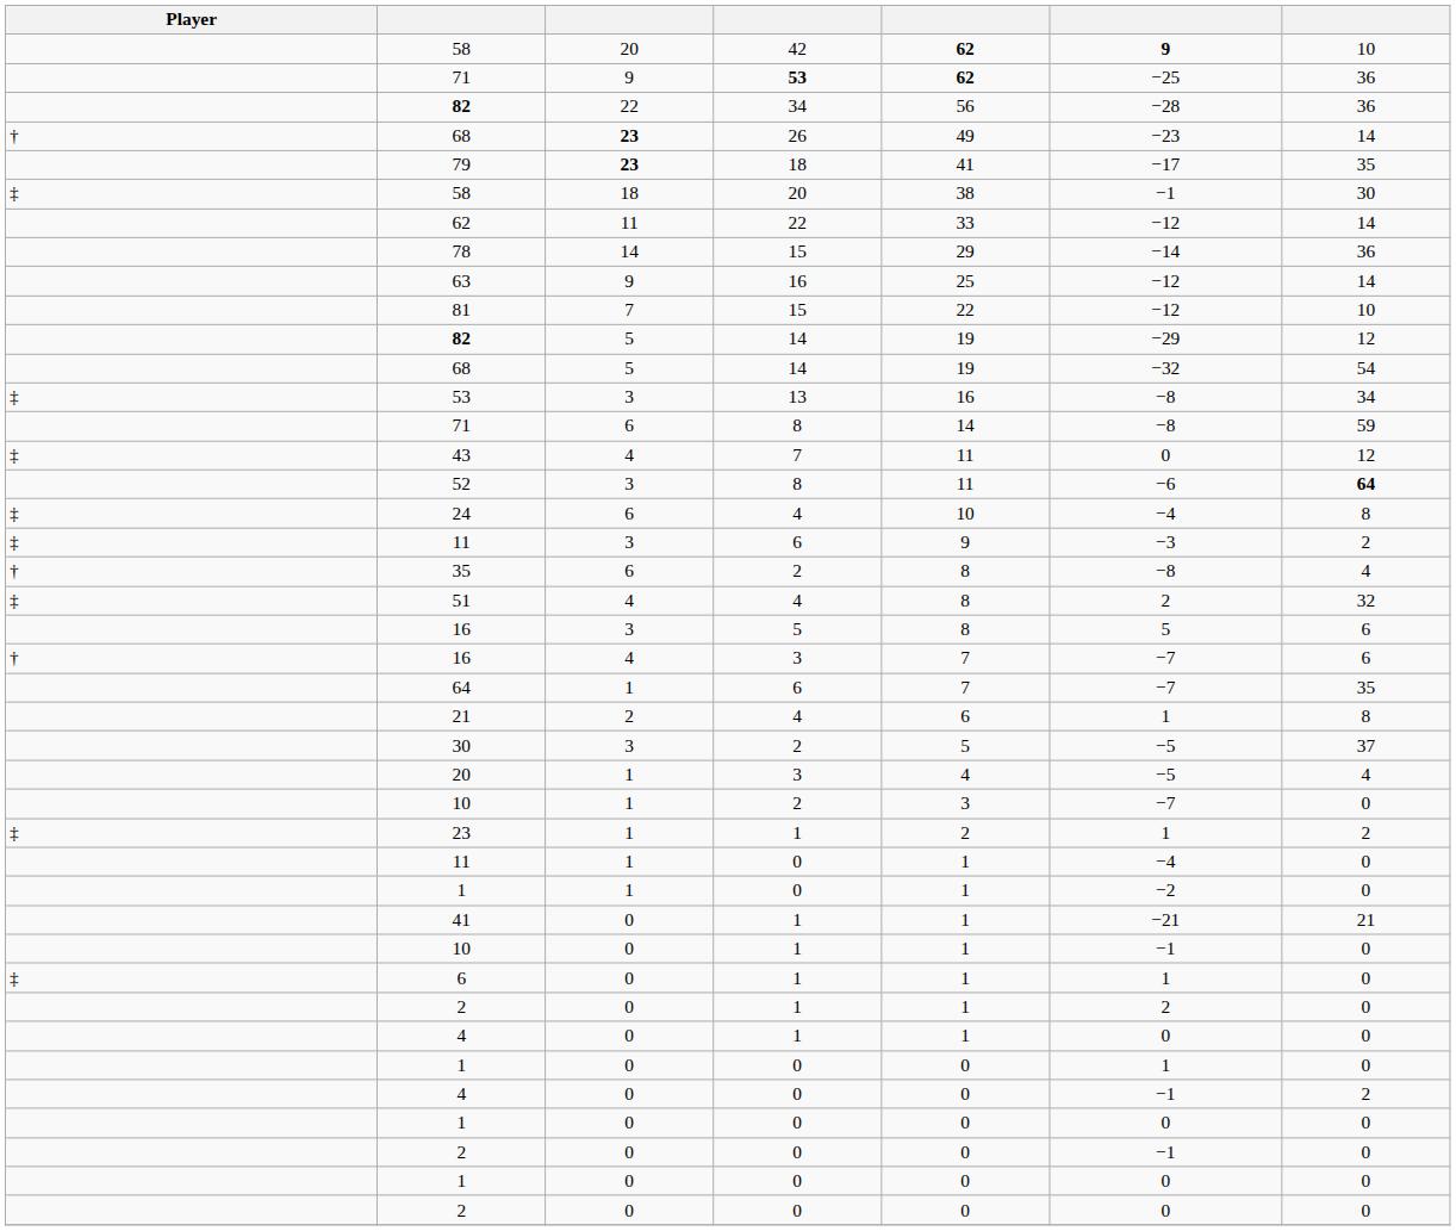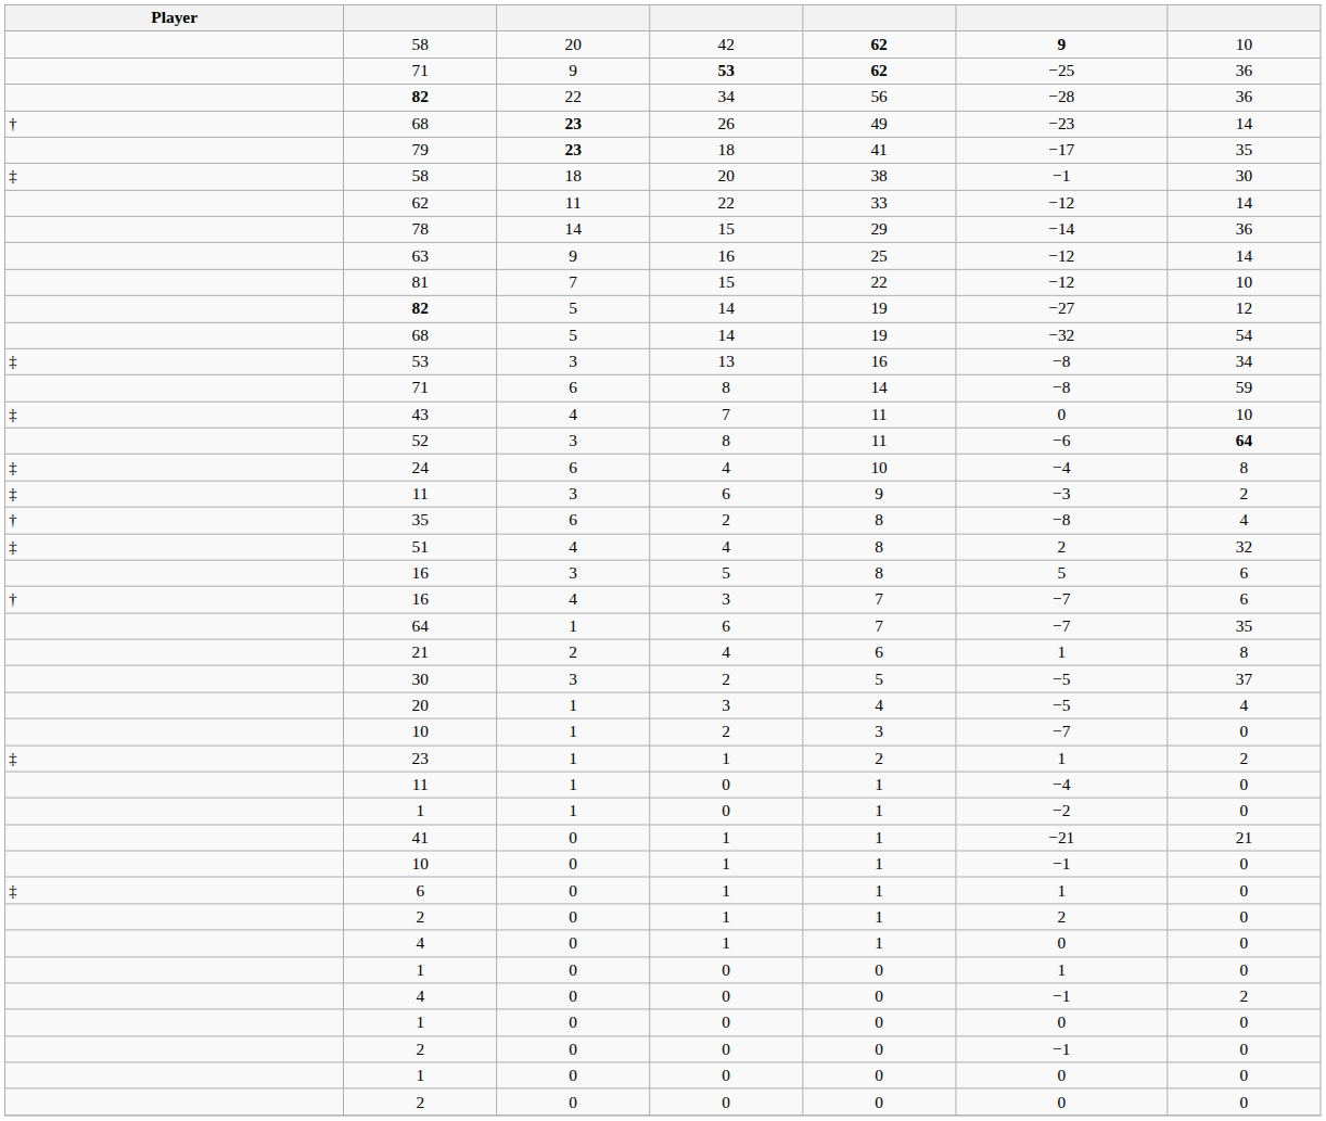82 / 14 | column 6: −29 -> −27
43 | column 7: 12 -> 10
